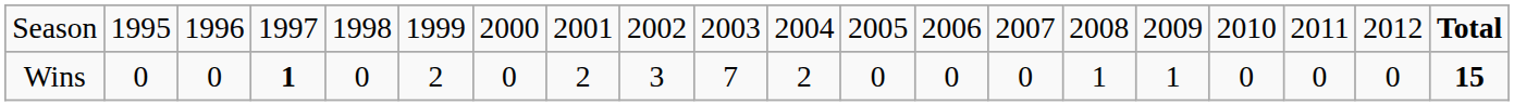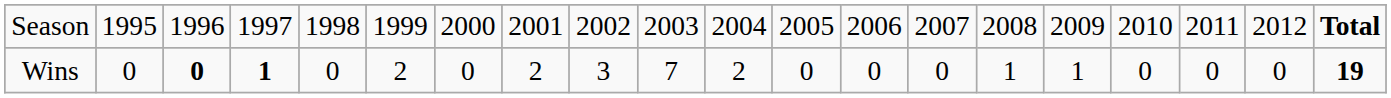Wins | column 3: normal -> bold
Wins | column 20: 15 -> 19
